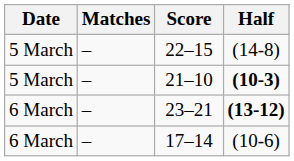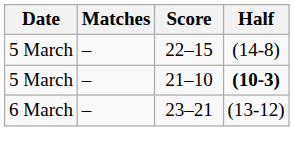23–21 | Half: bold -> normal
- row: 6 March | – | 17–14 | (10-6)
